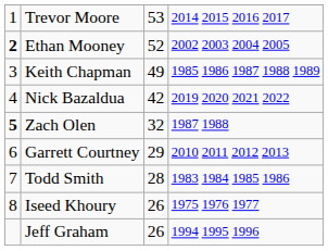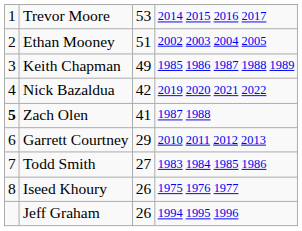Ethan Mooney | column 1: bold -> normal
Ethan Mooney | column 3: 52 -> 51
Zach Olen | column 3: 32 -> 41
Todd Smith | column 3: 28 -> 27
